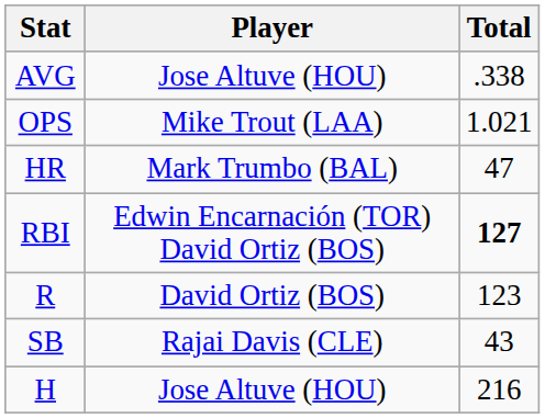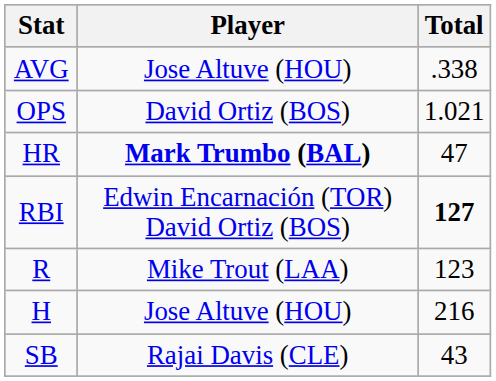OPS | Player: Mike Trout (LAA) -> David Ortiz (BOS)
HR | Player: normal -> bold
R | Player: David Ortiz (BOS) -> Mike Trout (LAA)
rows swapped: H <-> SB
